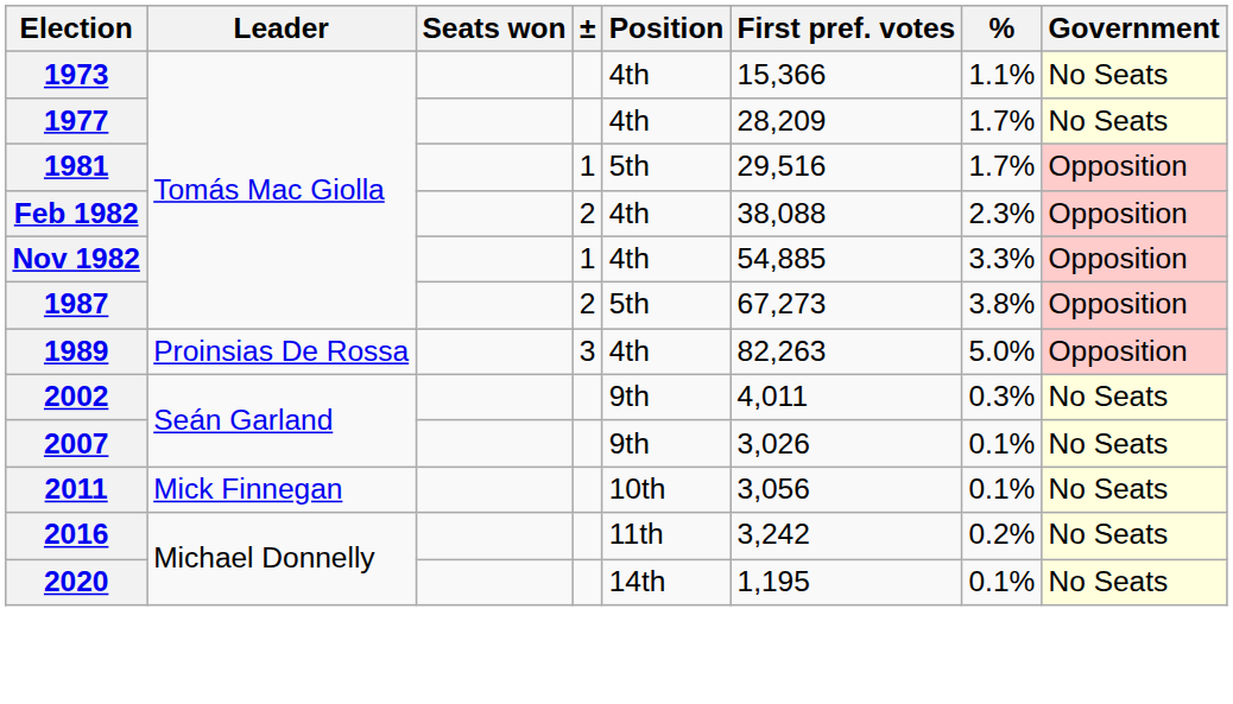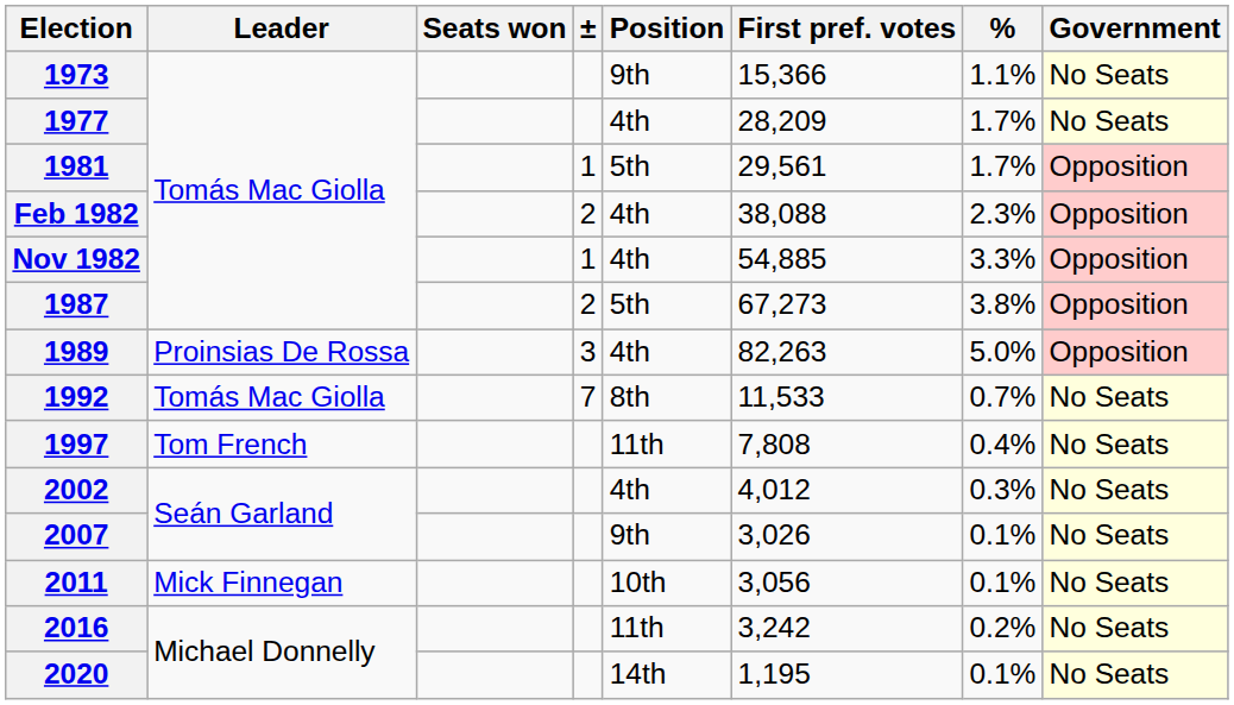1973 | Position: 4th -> 9th
1981 | First pref. votes: 29,516 -> 29,561
+ row: 1992 | Tomás Mac Giolla | 7 | 8th | 11,533 | 0.7% | No Seats
+ row: 1997 | Tom French | 11th | 7,808 | 0.4% | No Seats
2002 | Position: 9th -> 4th
2002 | First pref. votes: 4,011 -> 4,012
